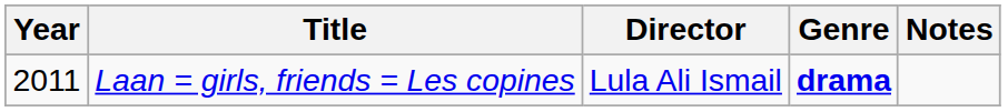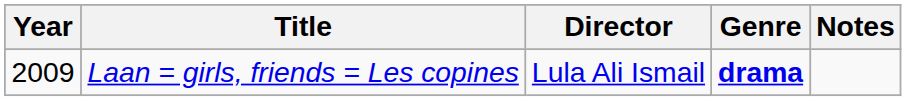Laan = girls, friends = Les copines | Year: 2011 -> 2009
